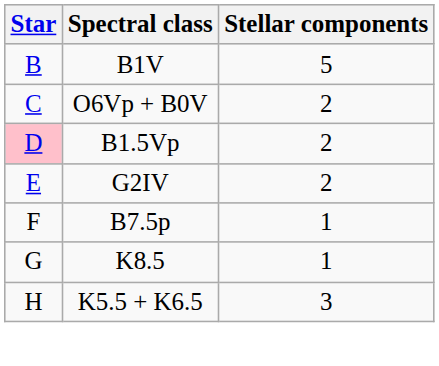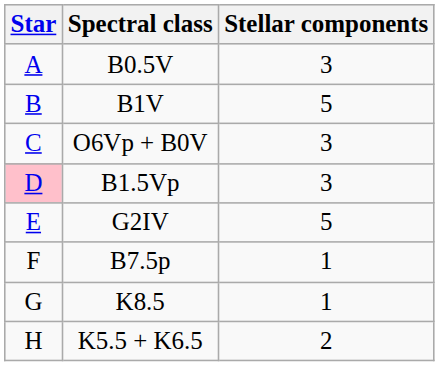+ row: A | B0.5V | 3
O6Vp + B0V | Stellar components: 2 -> 3
B1.5Vp | Stellar components: 2 -> 3
G2IV | Stellar components: 2 -> 5
K5.5 + K6.5 | Stellar components: 3 -> 2
